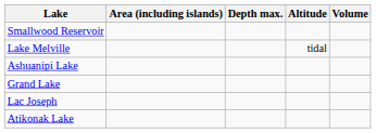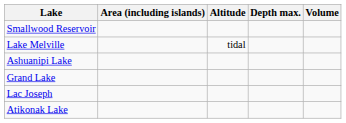columns swapped: Altitude <-> Depth max.
